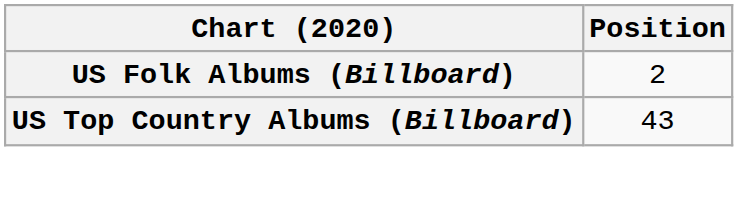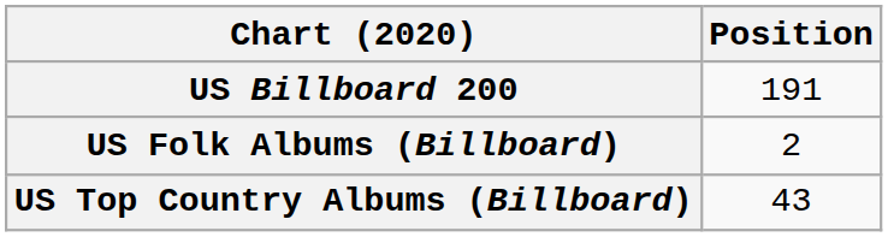+ row: US Billboard 200 | 191
